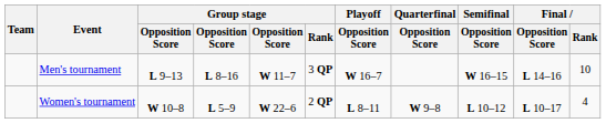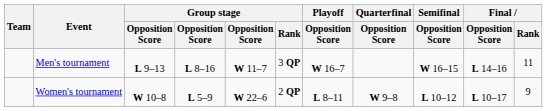Men's tournament | Final / Rank: 10 -> 11
Women's tournament | Final / Rank: 4 -> 9
